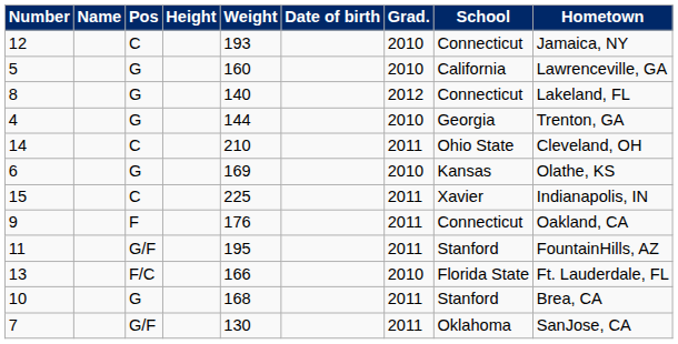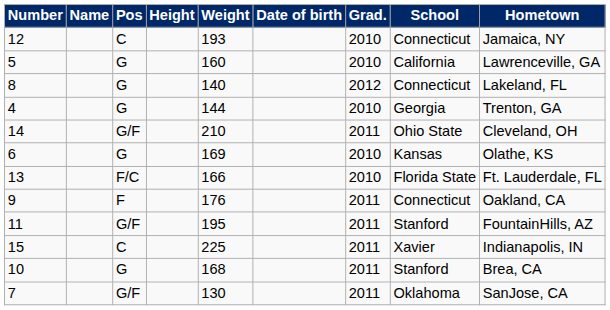14 | Pos: C -> G/F
rows swapped: 13 <-> 15
